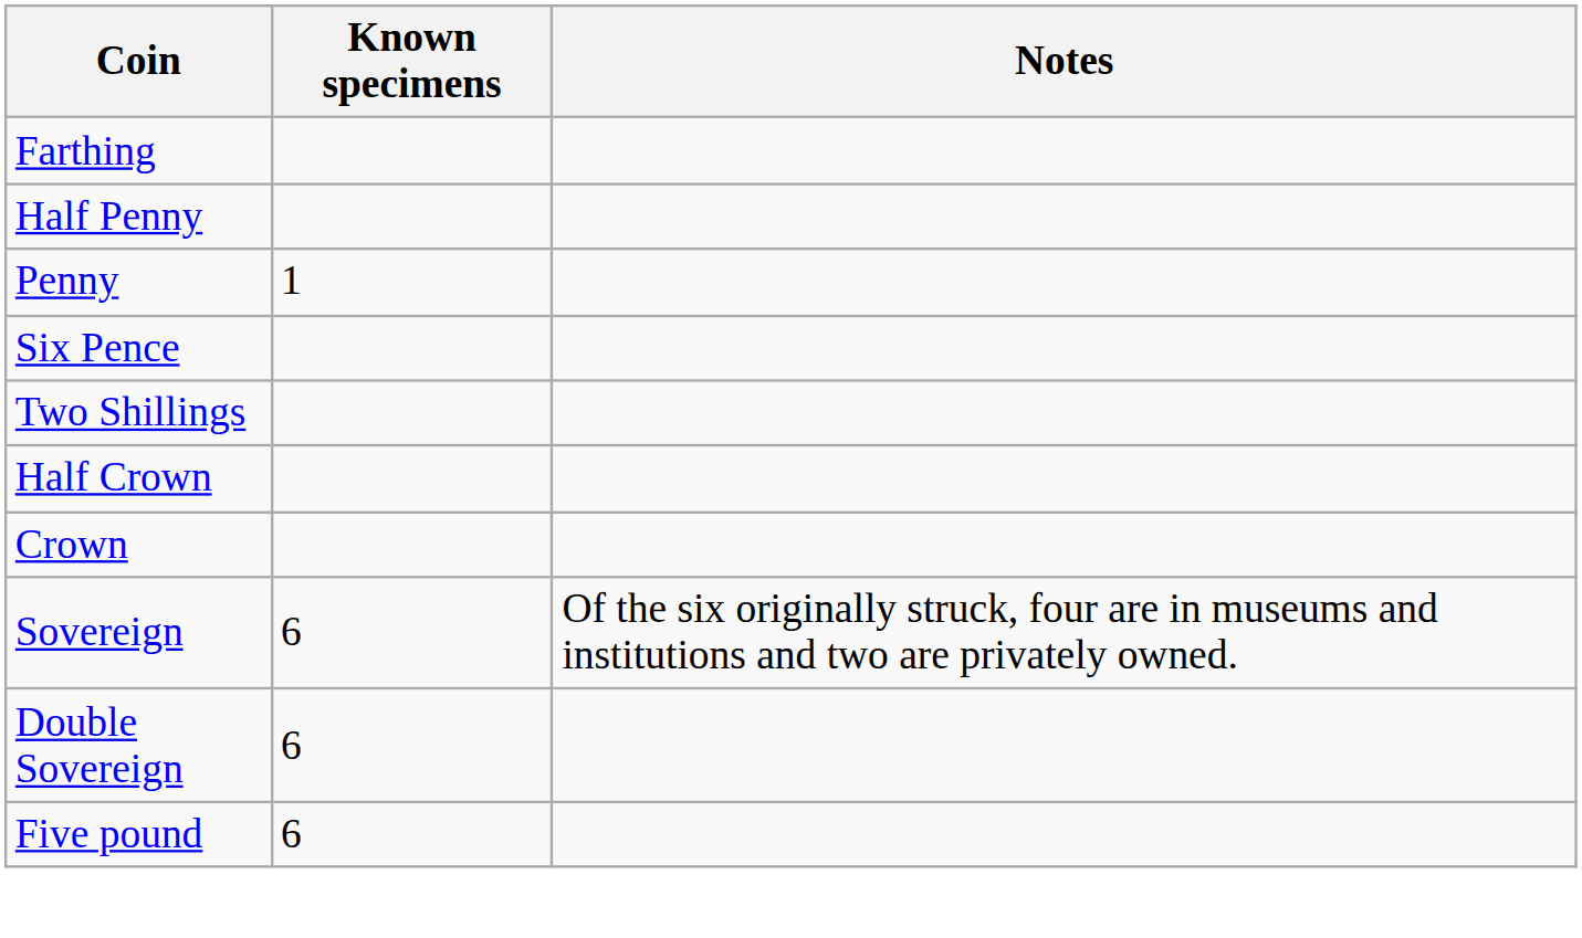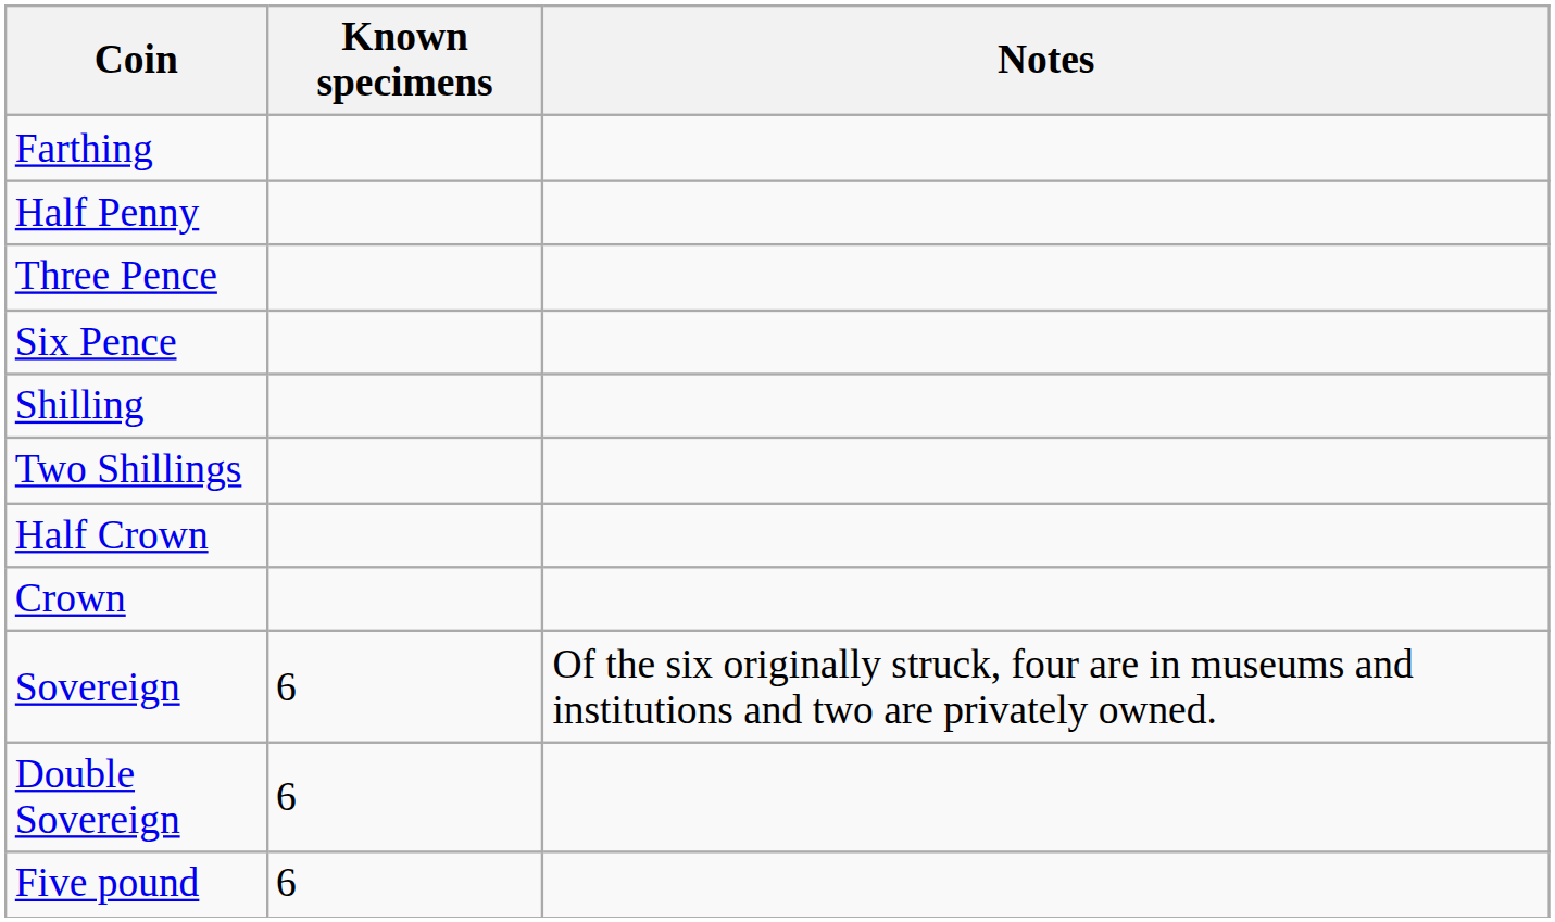- row: Penny | 1
+ row: Three Pence
+ row: Shilling
